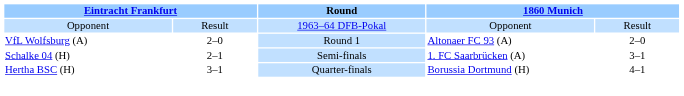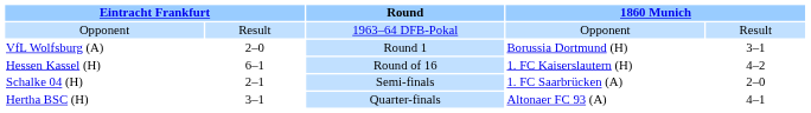VfL Wolfsburg (A) | column 4: Altonaer FC 93 (A) -> Borussia Dortmund (H)
VfL Wolfsburg (A) | column 5: 2–0 -> 3–1
+ row: Hessen Kassel (H) | 6–1 | Round of 16 | 1. FC Kaiserslautern (H) | 4–2
Schalke 04 (H) | column 5: 3–1 -> 2–0
Hertha BSC (H) | column 4: Borussia Dortmund (H) -> Altonaer FC 93 (A)
